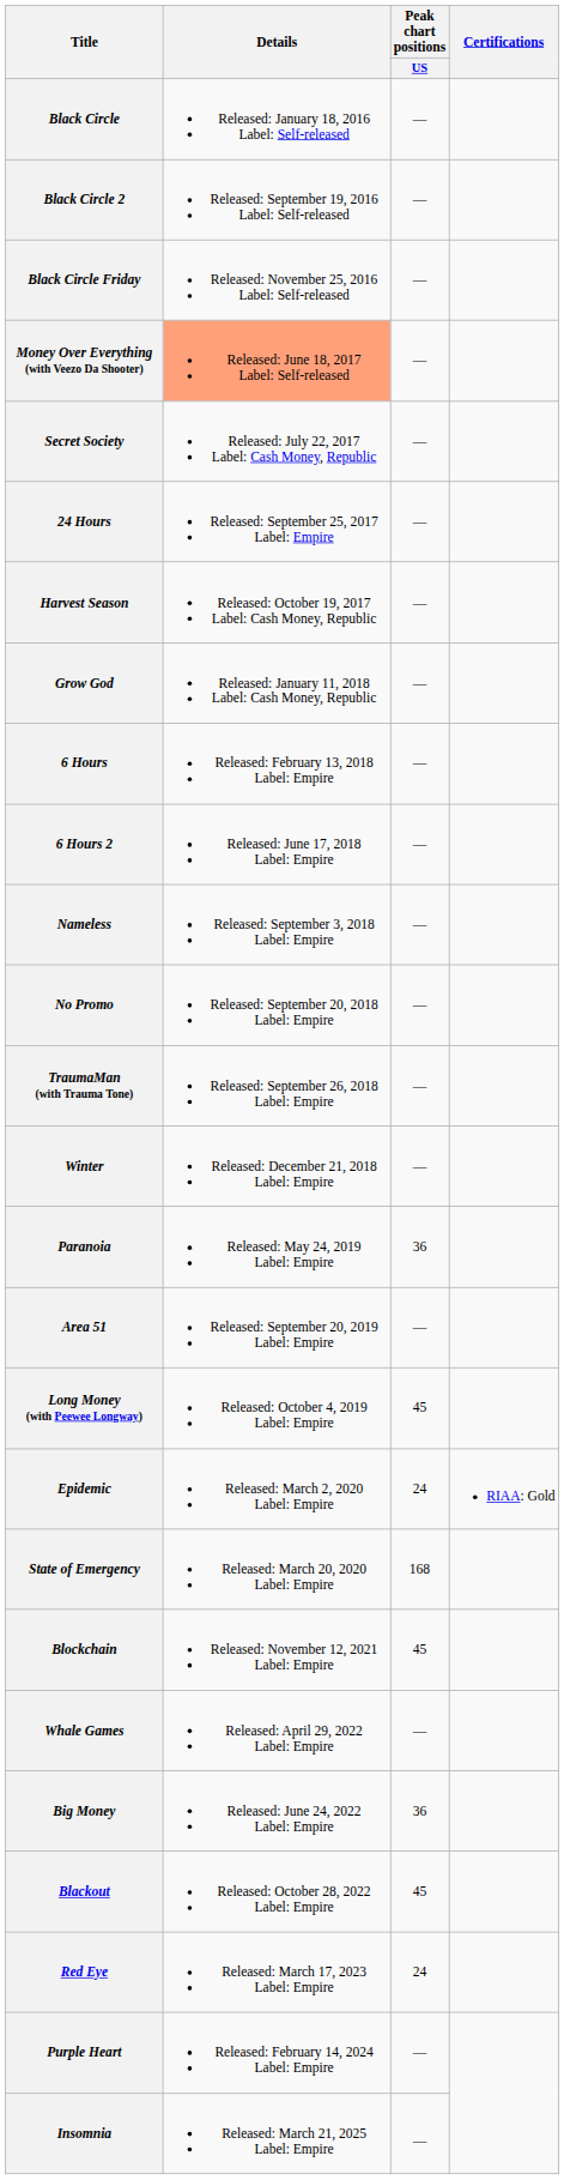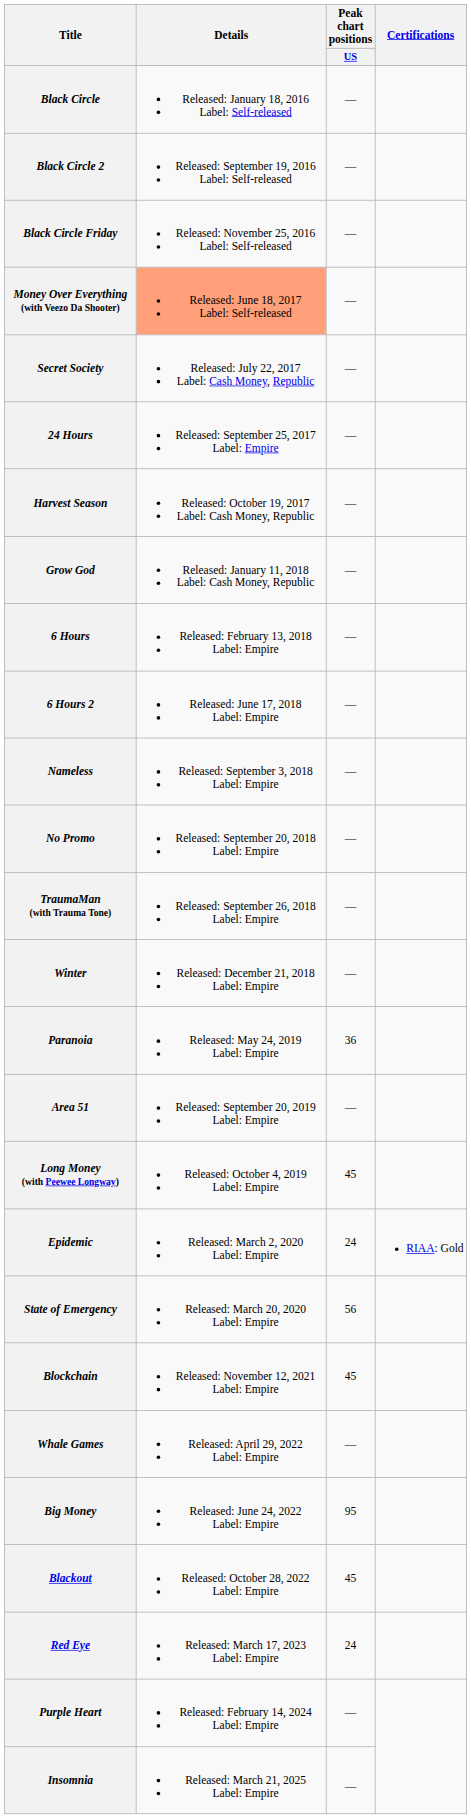State of Emergency | Peak chart positions / US: 168 -> 56
Big Money | Peak chart positions / US: 36 -> 95
